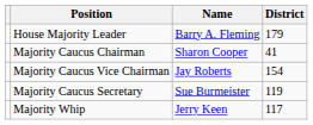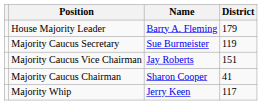rows swapped: Majority Caucus Chairman <-> Majority Caucus Secretary
Majority Caucus Vice Chairman | District: 154 -> 151
